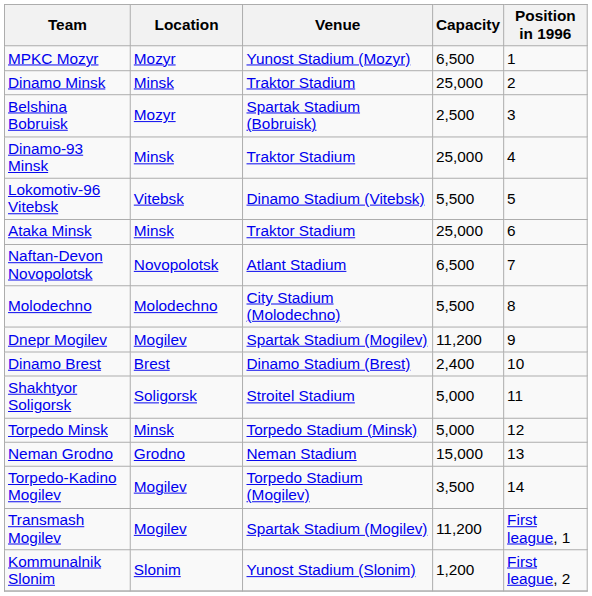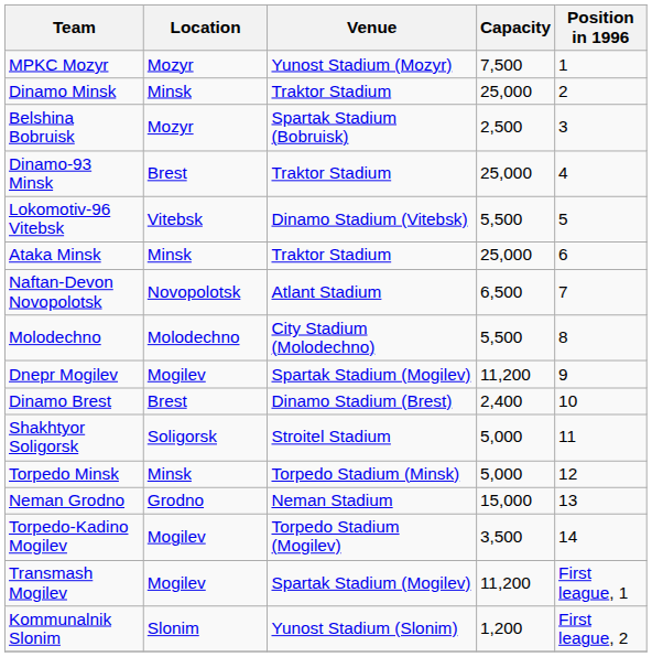MPKC Mozyr | Capacity: 6,500 -> 7,500
Dinamo-93 Minsk | Location: Minsk -> Brest
